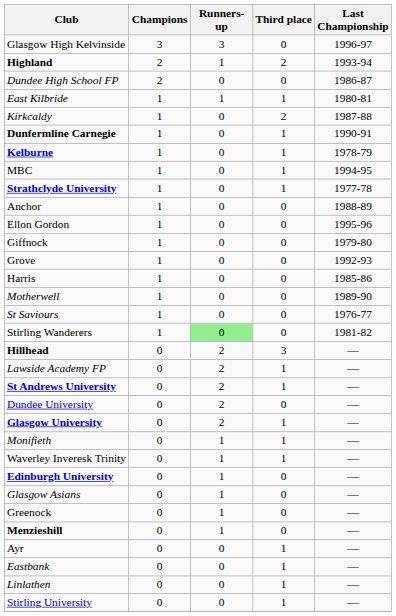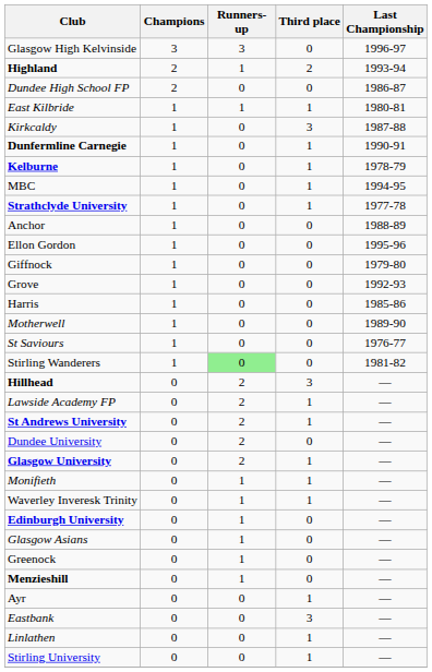Kirkcaldy | Third place: 2 -> 3
Eastbank | Third place: 1 -> 3
